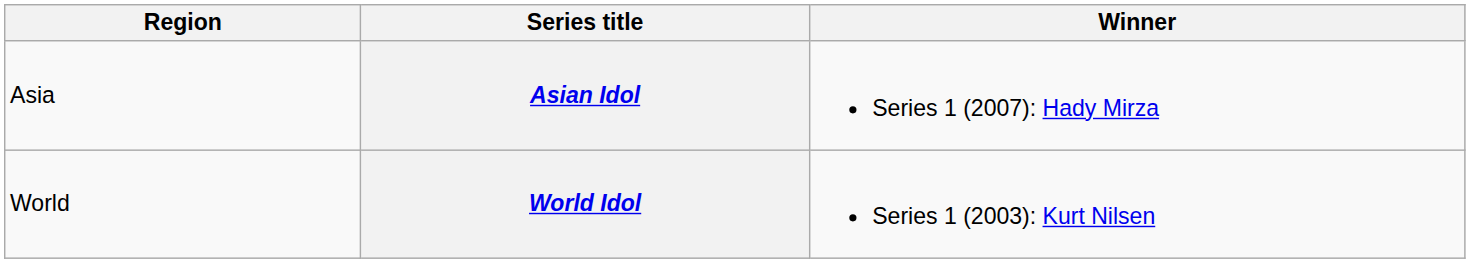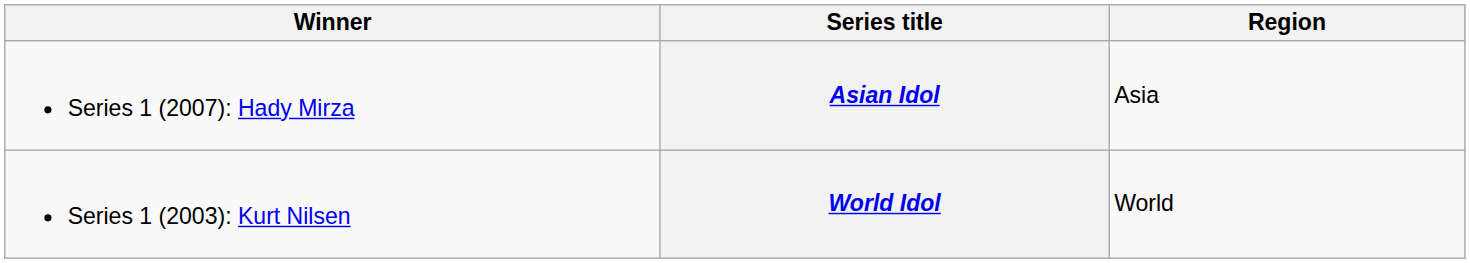columns swapped: Region <-> Winner
